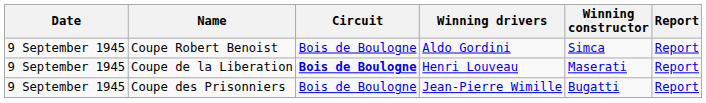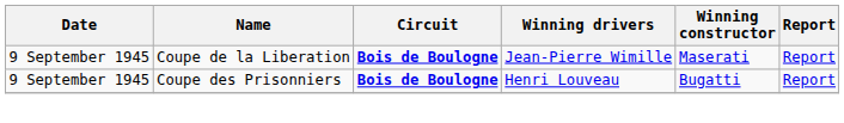- row: 9 September 1945 | Coupe Robert Benoist | Bois de Boulogne | Aldo Gordini | Simca | Report
Coupe de la Liberation | Winning drivers: Henri Louveau -> Jean-Pierre Wimille
Coupe des Prisonniers | Circuit: normal -> bold
Coupe des Prisonniers | Winning drivers: Jean-Pierre Wimille -> Henri Louveau
